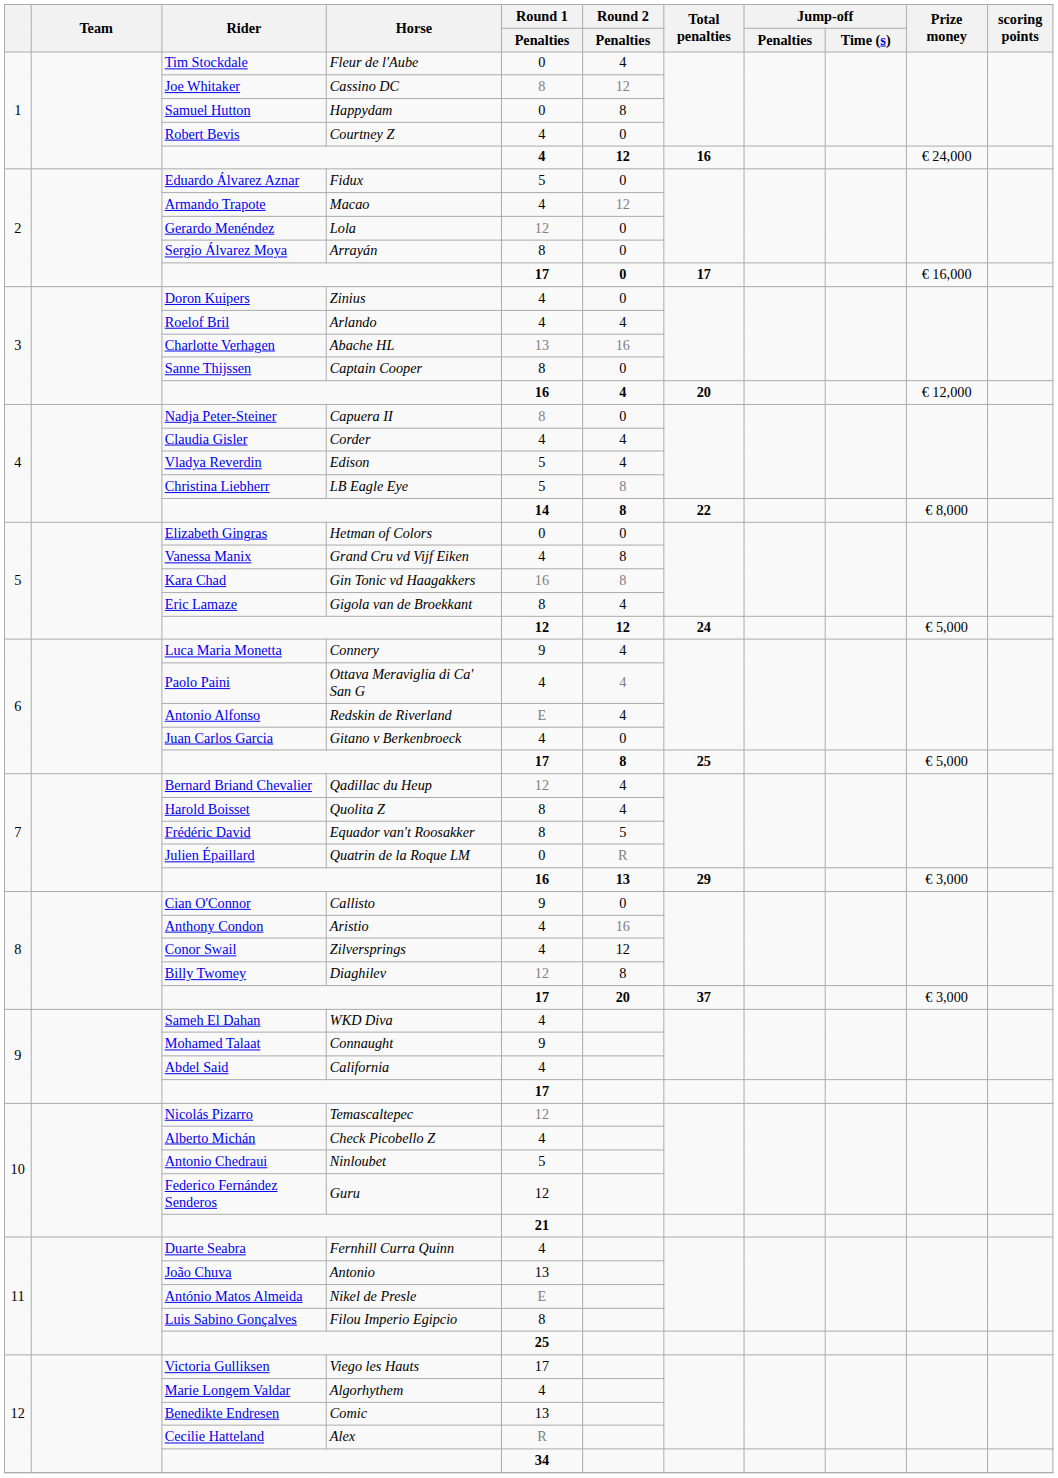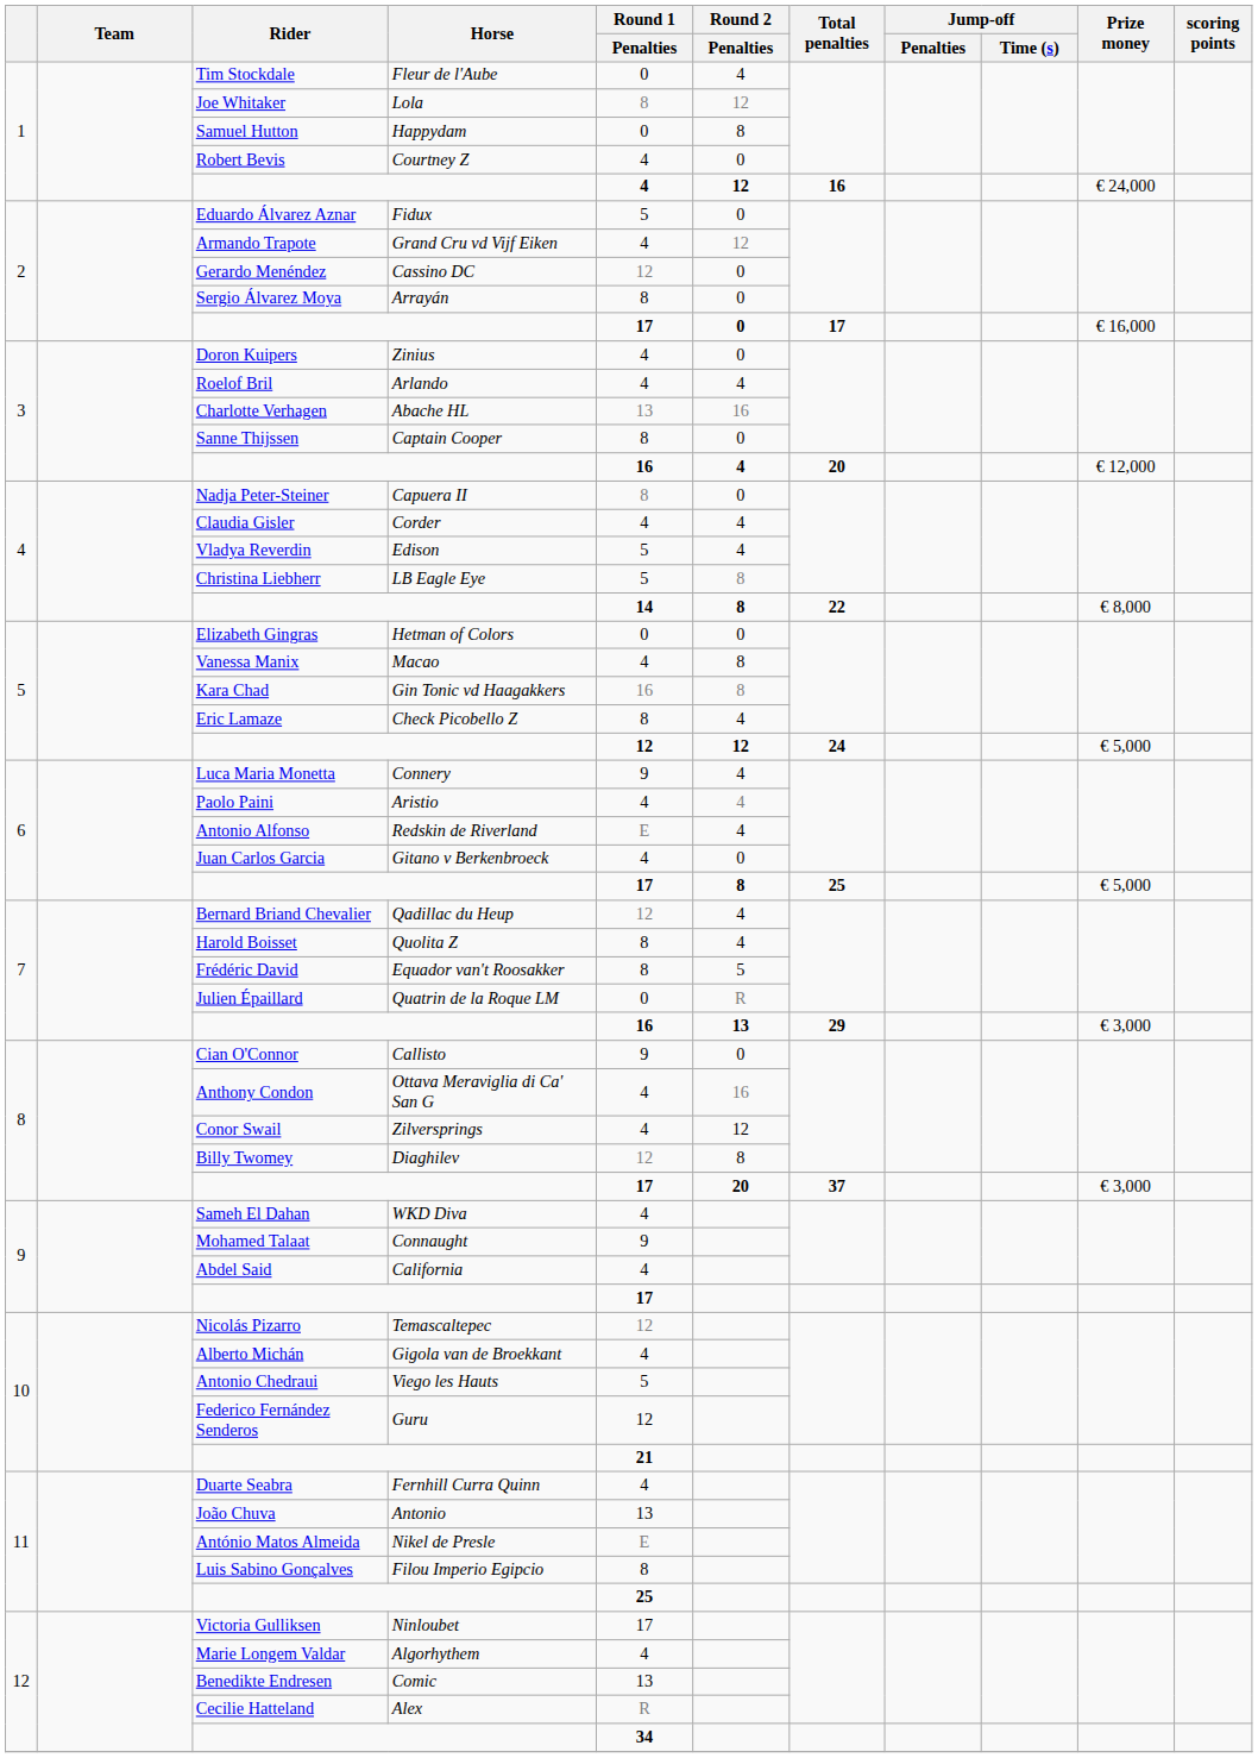Joe Whitaker | Horse: Cassino DC -> Lola
Armando Trapote | Horse: Macao -> Grand Cru vd Vijf Eiken
Gerardo Menéndez | Horse: Lola -> Cassino DC
Vanessa Manix | Horse: Grand Cru vd Vijf Eiken -> Macao
Eric Lamaze | Horse: Gigola van de Broekkant -> Check Picobello Z
Paolo Paini | Horse: Ottava Meraviglia di Ca' San G -> Aristio
Anthony Condon | Horse: Aristio -> Ottava Meraviglia di Ca' San G
Alberto Michán | Horse: Check Picobello Z -> Gigola van de Broekkant
Antonio Chedraui | Horse: Ninloubet -> Viego les Hauts
Victoria Gulliksen | Horse: Viego les Hauts -> Ninloubet
